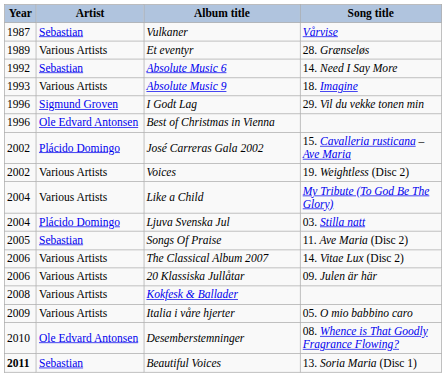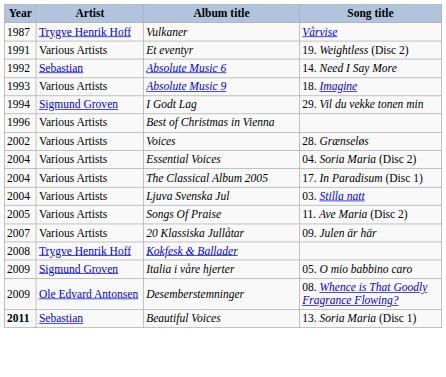Vulkaner | Artist: Sebastian -> Trygve Henrik Hoff
Et eventyr | Year: 1989 -> 1991
Et eventyr | Song title: 28. Grænseløs -> 19. Weightless (Disc 2)
I Godt Lag | Year: 1996 -> 1994
Best of Christmas in Vienna | Artist: Ole Edvard Antonsen -> Various Artists
- row: 2002 | Plácido Domingo | José Carreras Gala 2002 | 15. Cavalleria rusticana – Ave Maria
Voices | Song title: 19. Weightless (Disc 2) -> 28. Grænseløs
+ row: 2004 | Various Artists | Essential Voices | 04. Soria Maria (Disc 2)
+ row: 2004 | Various Artists | The Classical Album 2005 | 17. In Paradisum (Disc 1)
- row: 2004 | Various Artists | Like a Child | My Tribute (To God Be The Glory)
Ljuva Svenska Jul | Artist: Plácido Domingo -> Various Artists
Songs Of Praise | Artist: Sebastian -> Various Artists
- row: 2006 | Various Artists | The Classical Album 2007 | 14. Vitae Lux (Disc 2)
20 Klassiska Jullåtar | Year: 2006 -> 2007
Kokfesk & Ballader | Artist: Various Artists -> Trygve Henrik Hoff
Italia i våre hjerter | Artist: Various Artists -> Sigmund Groven
Desemberstemninger | Year: 2010 -> 2009
